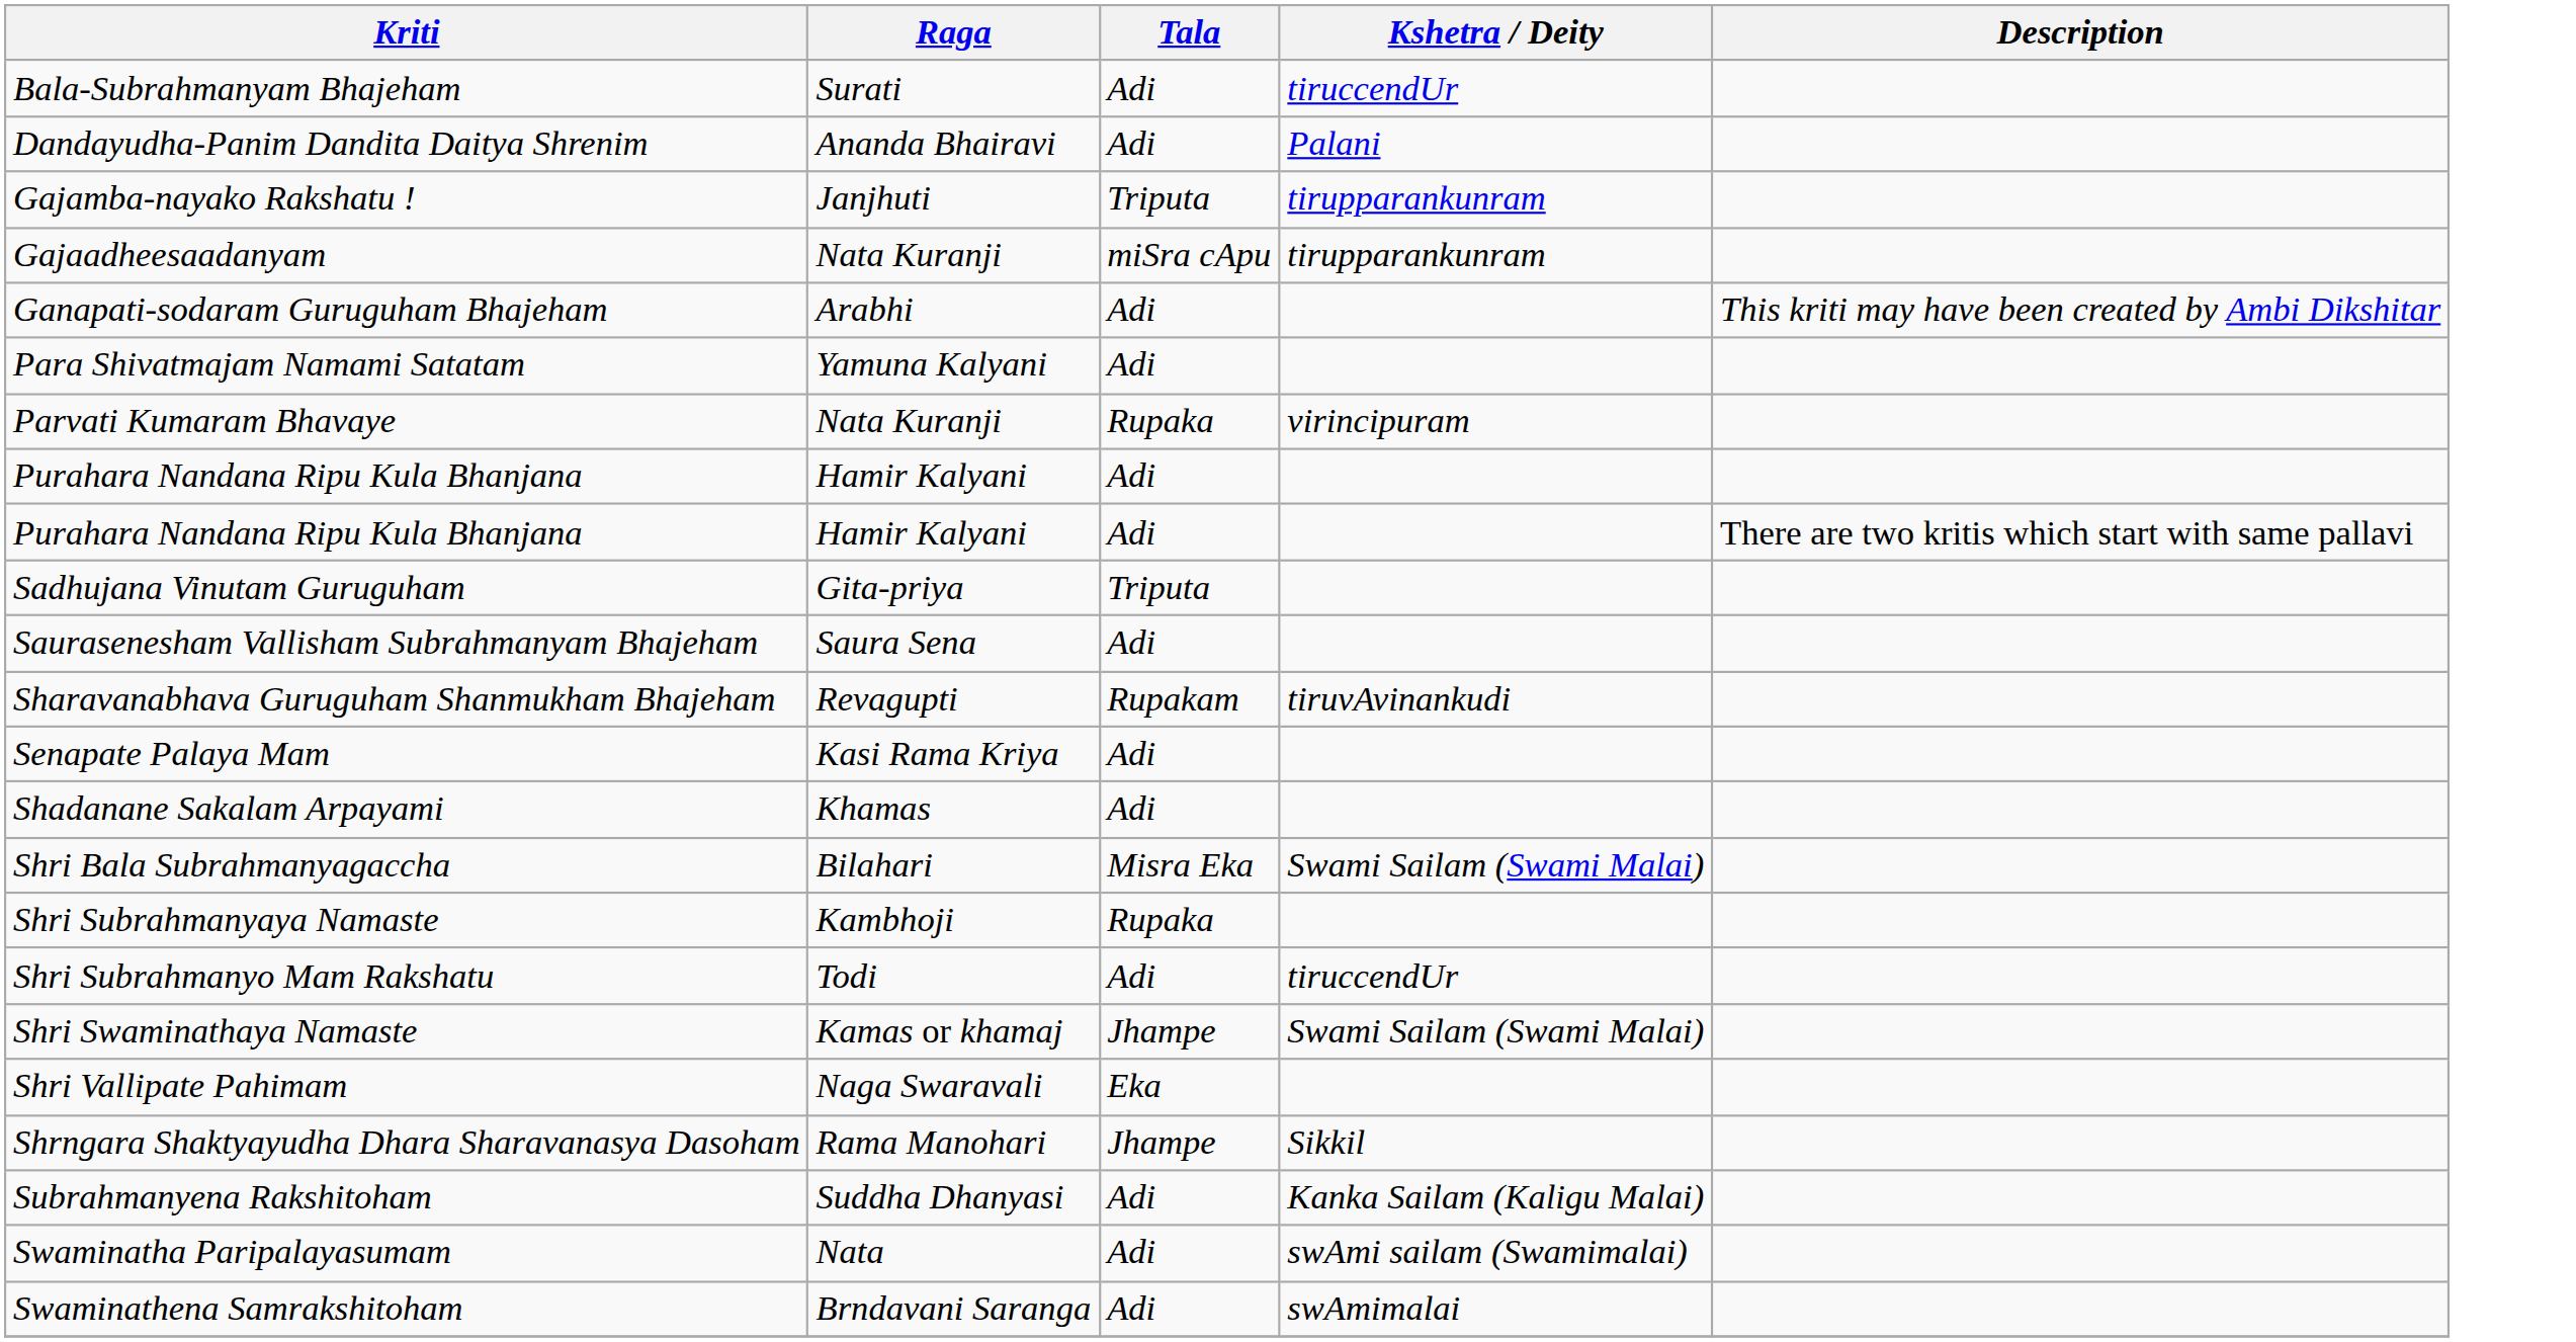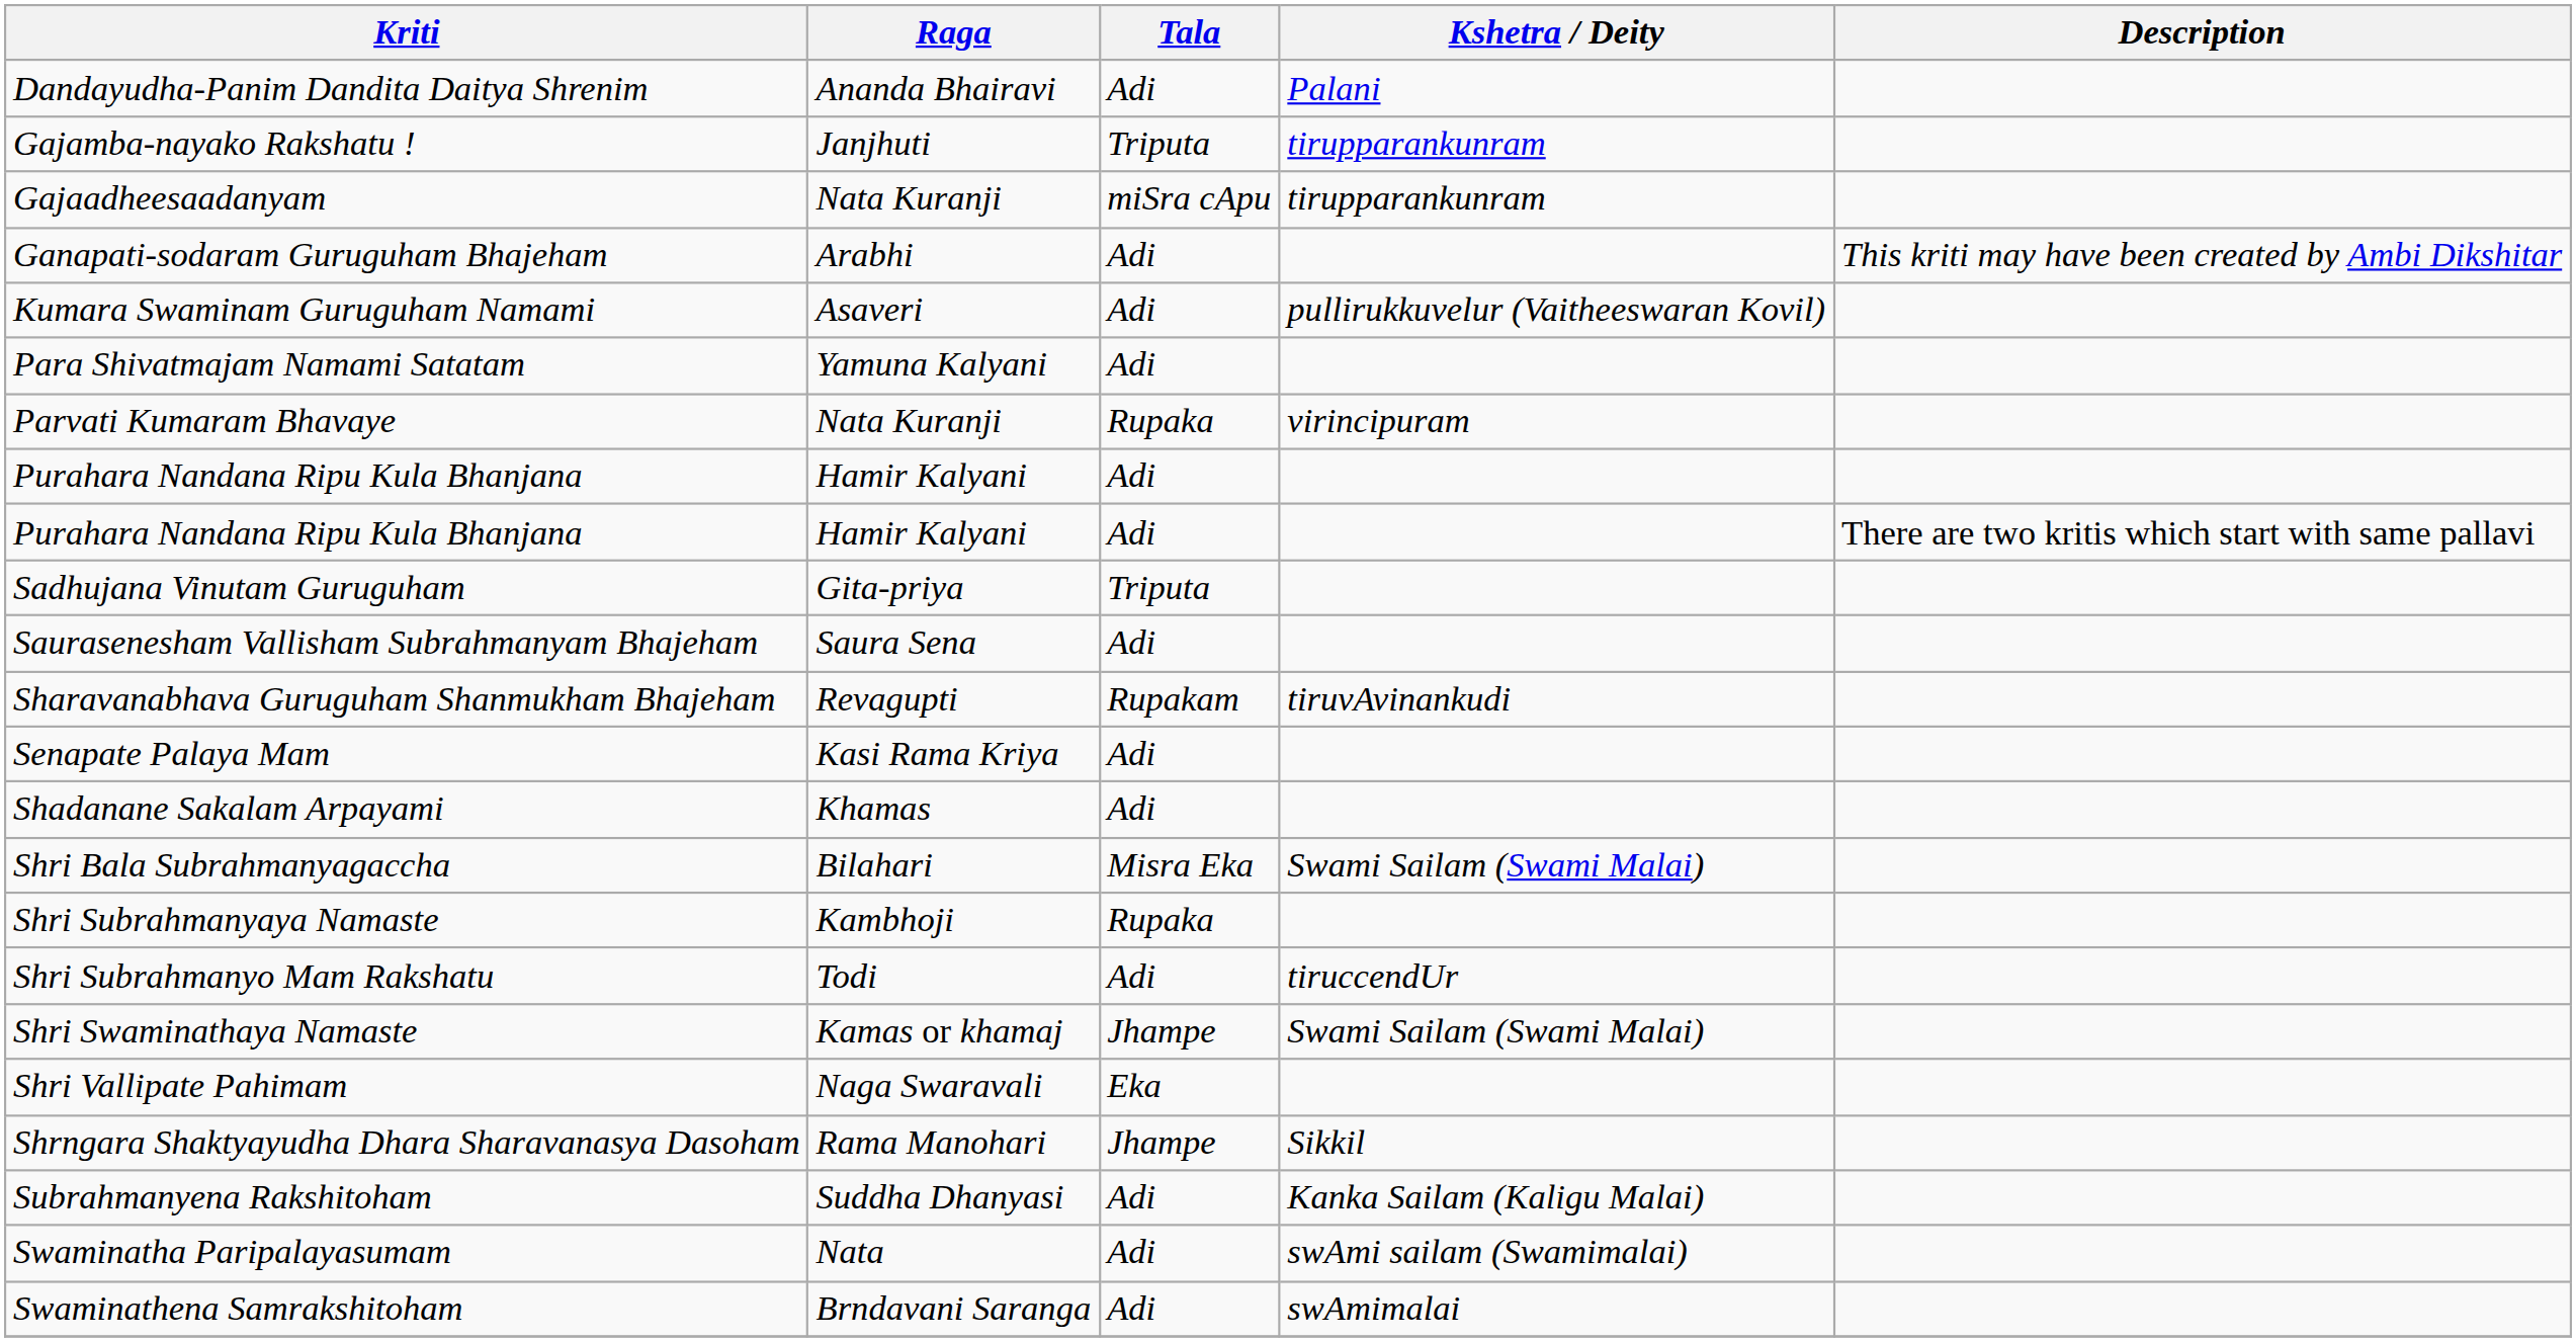- row: Bala-Subrahmanyam Bhajeham | Surati | Adi | tiruccendUr
+ row: Kumara Swaminam Guruguham Namami | Asaveri | Adi | pullirukkuvelur (Vaitheeswaran Kovil)
